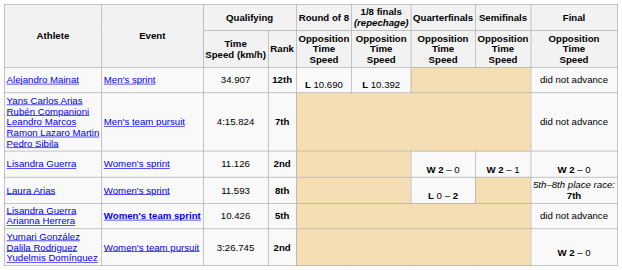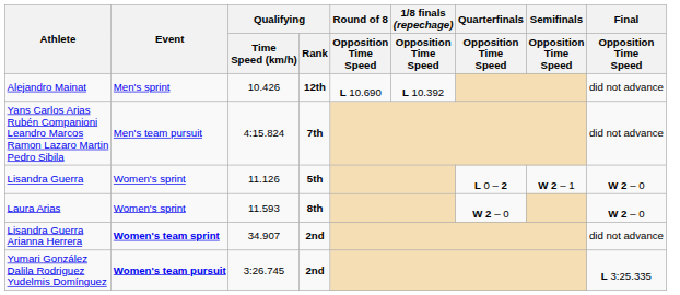Alejandro Mainat | Qualifying / Time Speed (km/h): 34.907 -> 10.426
Lisandra Guerra | Qualifying / Rank: 2nd -> 5th
Lisandra Guerra | Quarterfinals / Opposition Time Speed: W 2 – 0 -> L 0 – 2
Laura Arias | Quarterfinals / Opposition Time Speed: L 0 – 2 -> W 2 – 0
Laura Arias | Final / Opposition Time Speed: 5th–8th place race: 7th -> W 2 – 0
Lisandra Guerra Arianna Herrera | Qualifying / Time Speed (km/h): 10.426 -> 34.907
Lisandra Guerra Arianna Herrera | Qualifying / Rank: 5th -> 2nd
Yumari González Dalila Rodriguez Yudelmis Domínguez | Event: normal -> bold
Yumari González Dalila Rodriguez Yudelmis Domínguez | Final / Opposition Time Speed: W 2 – 0 -> L 3:25.335
